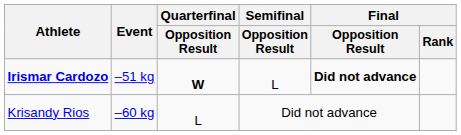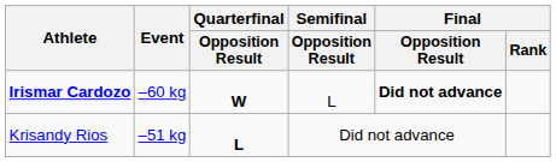Irismar Cardozo | Event: –51 kg -> –60 kg
Krisandy Rios | Event: –60 kg -> –51 kg
Krisandy Rios | Quarterfinal / Opposition Result: normal -> bold
